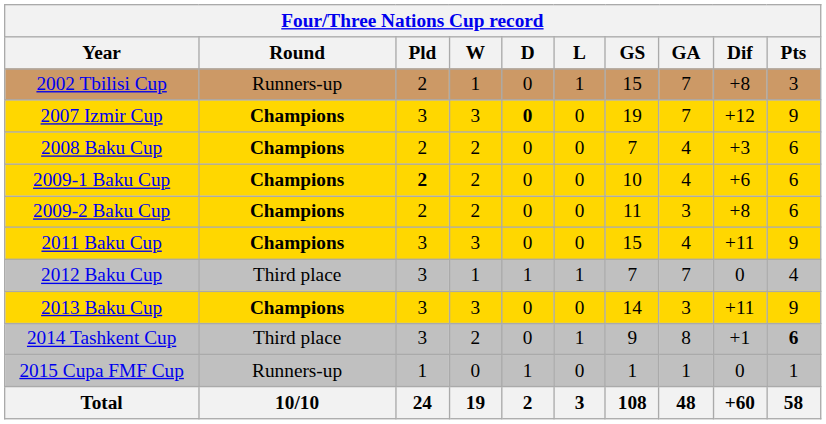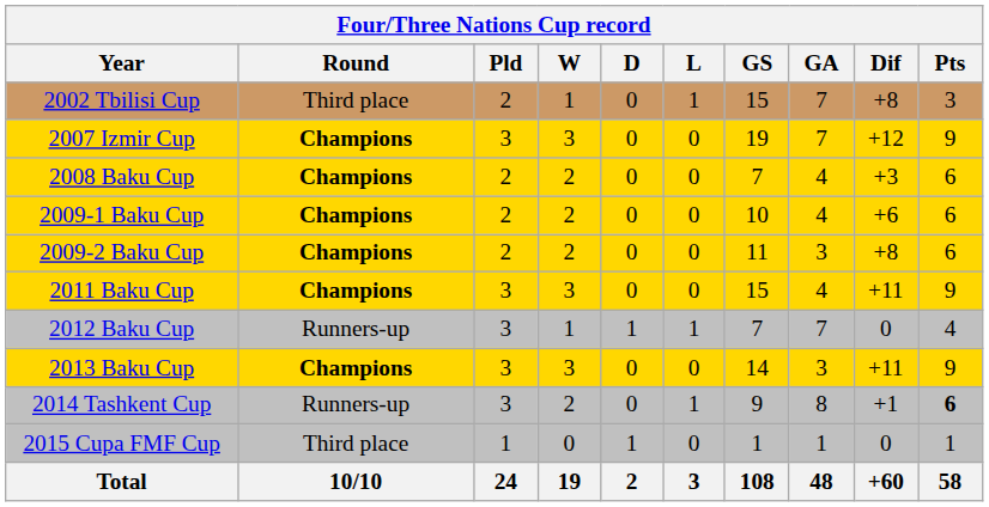2002 Tbilisi Cup | Round: Runners-up -> Third place
2007 Izmir Cup | D: bold -> normal
2009-1 Baku Cup | Pld: bold -> normal
2012 Baku Cup | Round: Third place -> Runners-up
2014 Tashkent Cup | Round: Third place -> Runners-up
2015 Cupa FMF Cup | Round: Runners-up -> Third place
